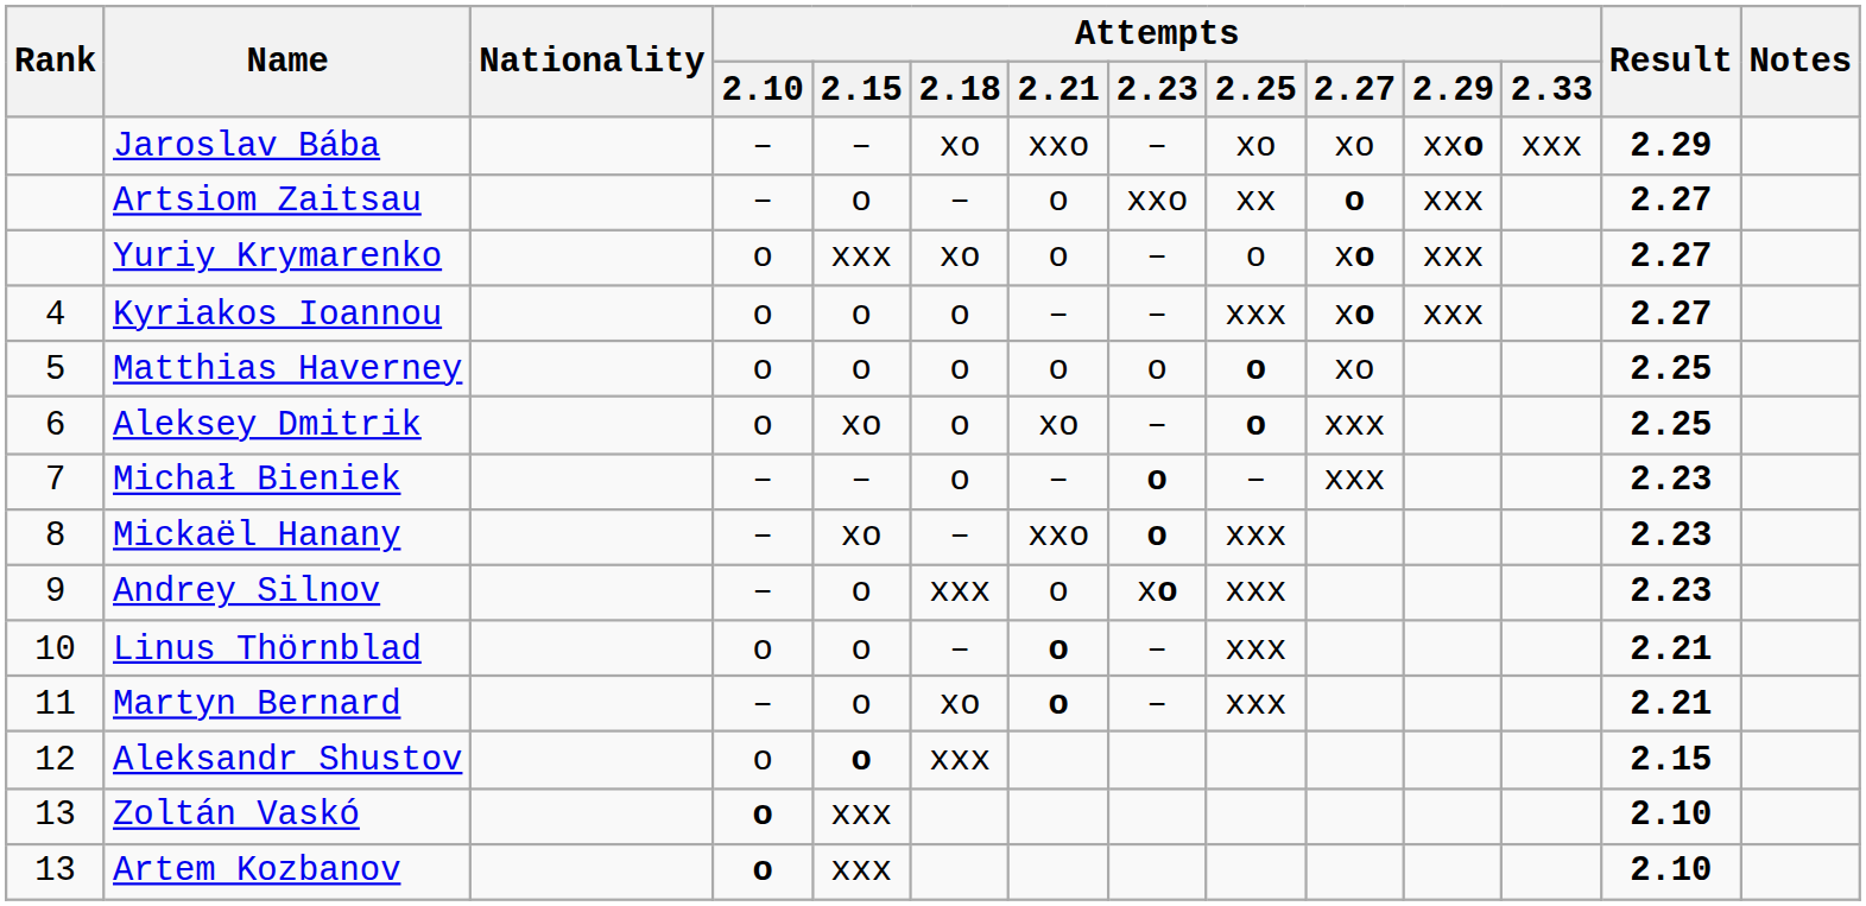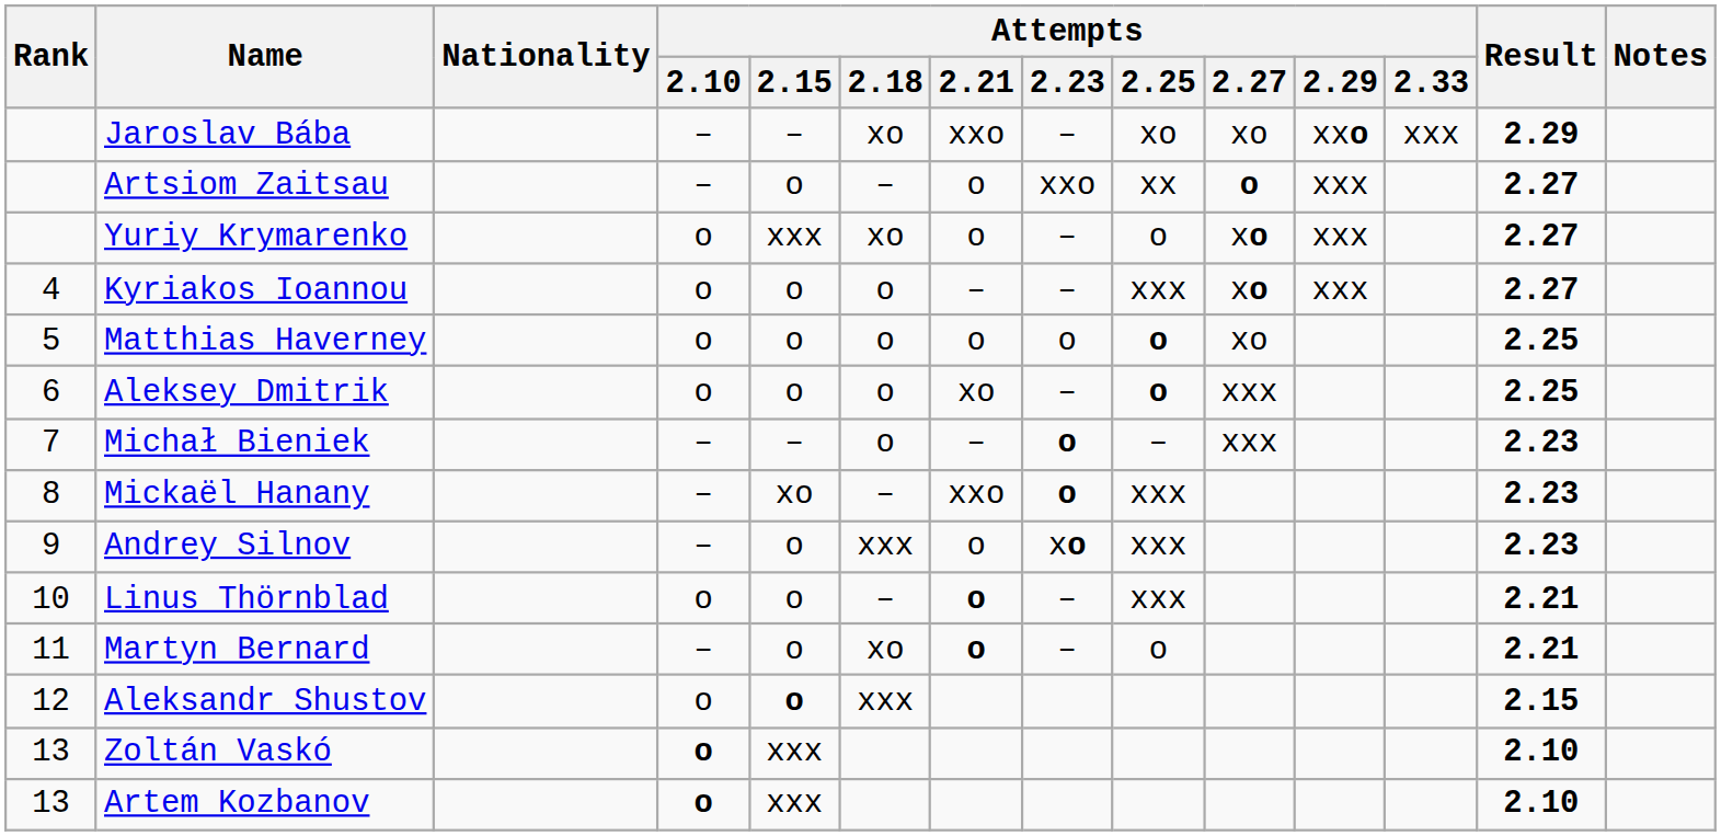Aleksey Dmitrik | Attempts / 2.15: xo -> o
Martyn Bernard | Attempts / 2.25: xxx -> o
